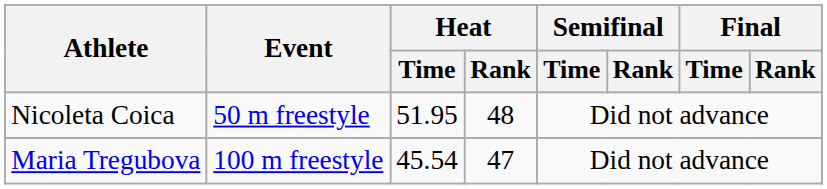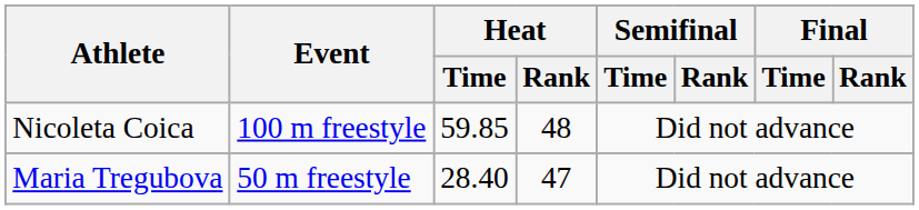Nicoleta Coica | Event: 50 m freestyle -> 100 m freestyle
Nicoleta Coica | Heat / Time: 51.95 -> 59.85
Maria Tregubova | Event: 100 m freestyle -> 50 m freestyle
Maria Tregubova | Heat / Time: 45.54 -> 28.40
